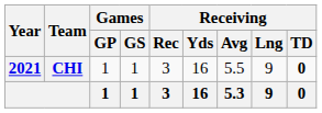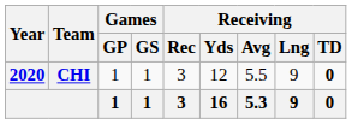CHI | Year: 2021 -> 2020
CHI | Receiving / Yds: 16 -> 12
